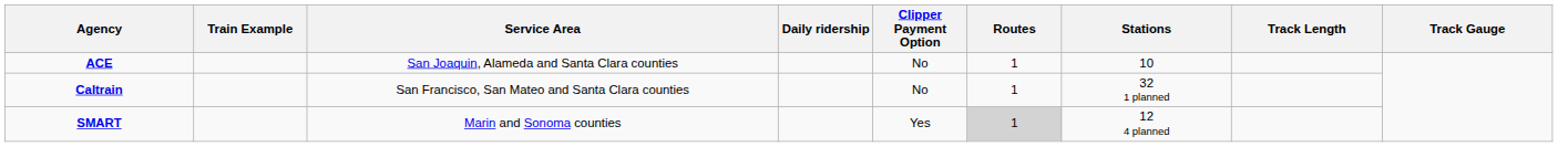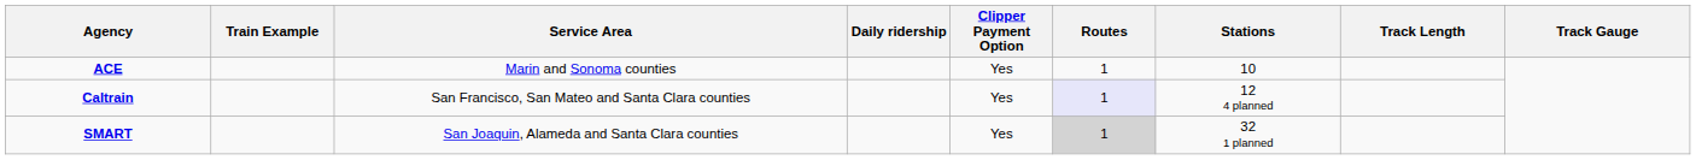ACE | Service Area: San Joaquin, Alameda and Santa Clara counties -> Marin and Sonoma counties
ACE | Clipper Payment Option: No -> Yes
Caltrain | Clipper Payment Option: No -> Yes
Caltrain | Routes: no background -> lavender background
Caltrain | Stations: 32 1 planned -> 12 4 planned
SMART | Service Area: Marin and Sonoma counties -> San Joaquin, Alameda and Santa Clara counties
SMART | Stations: 12 4 planned -> 32 1 planned
